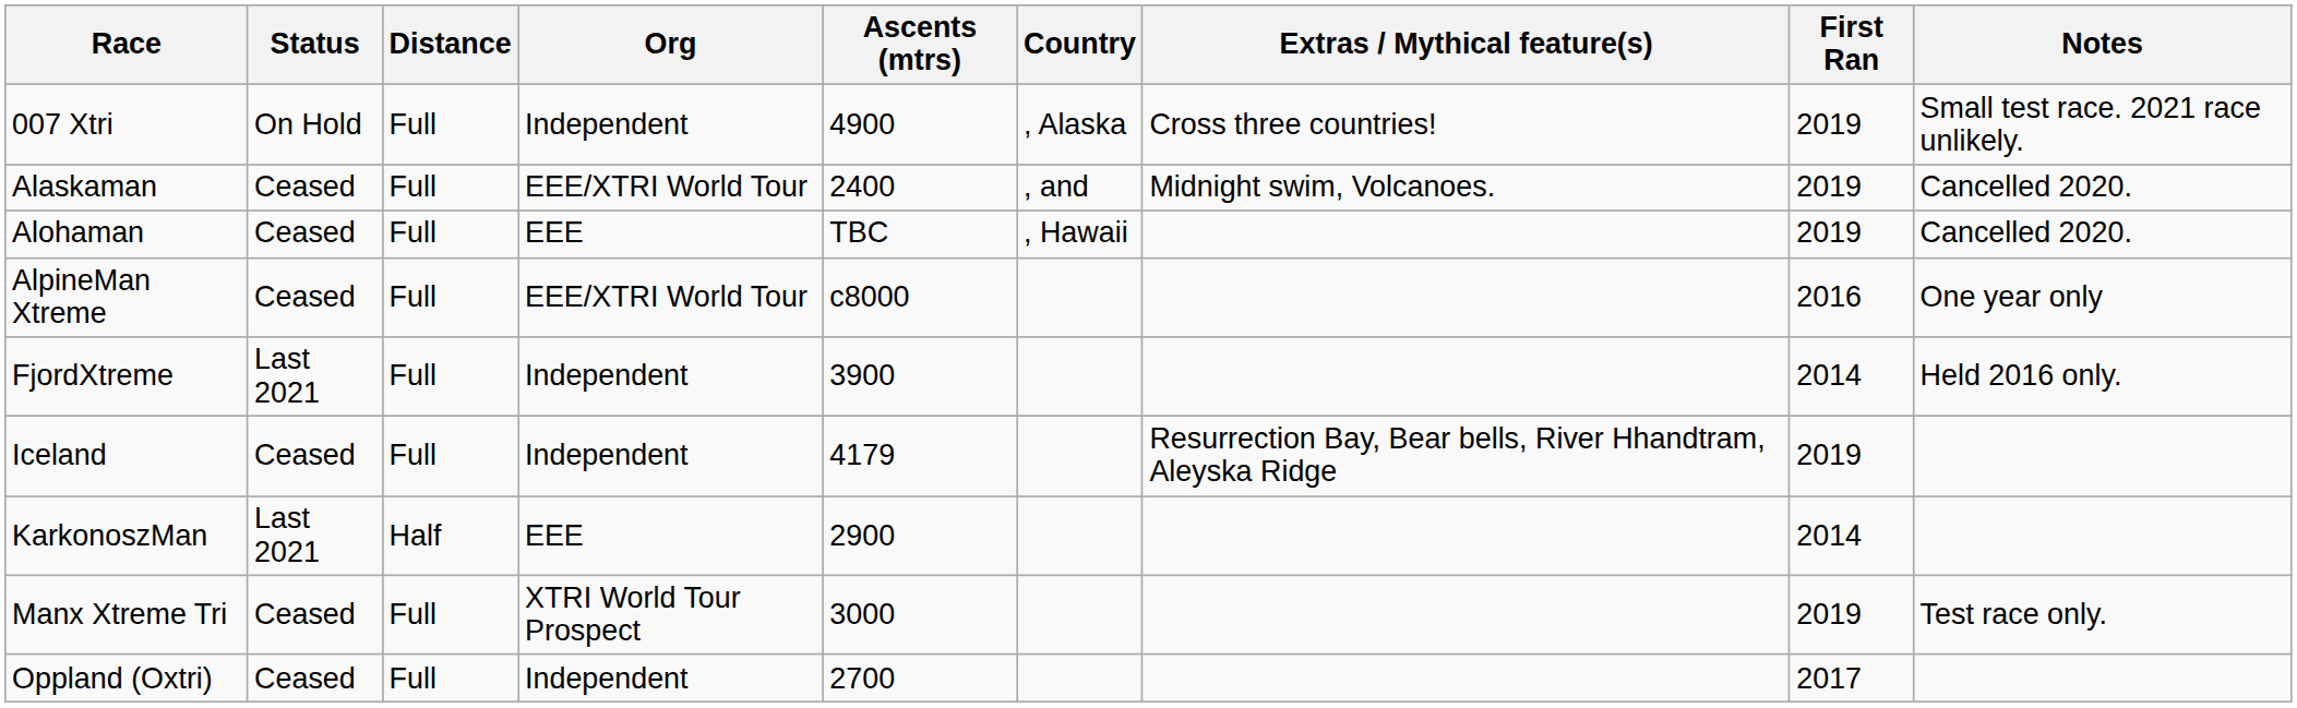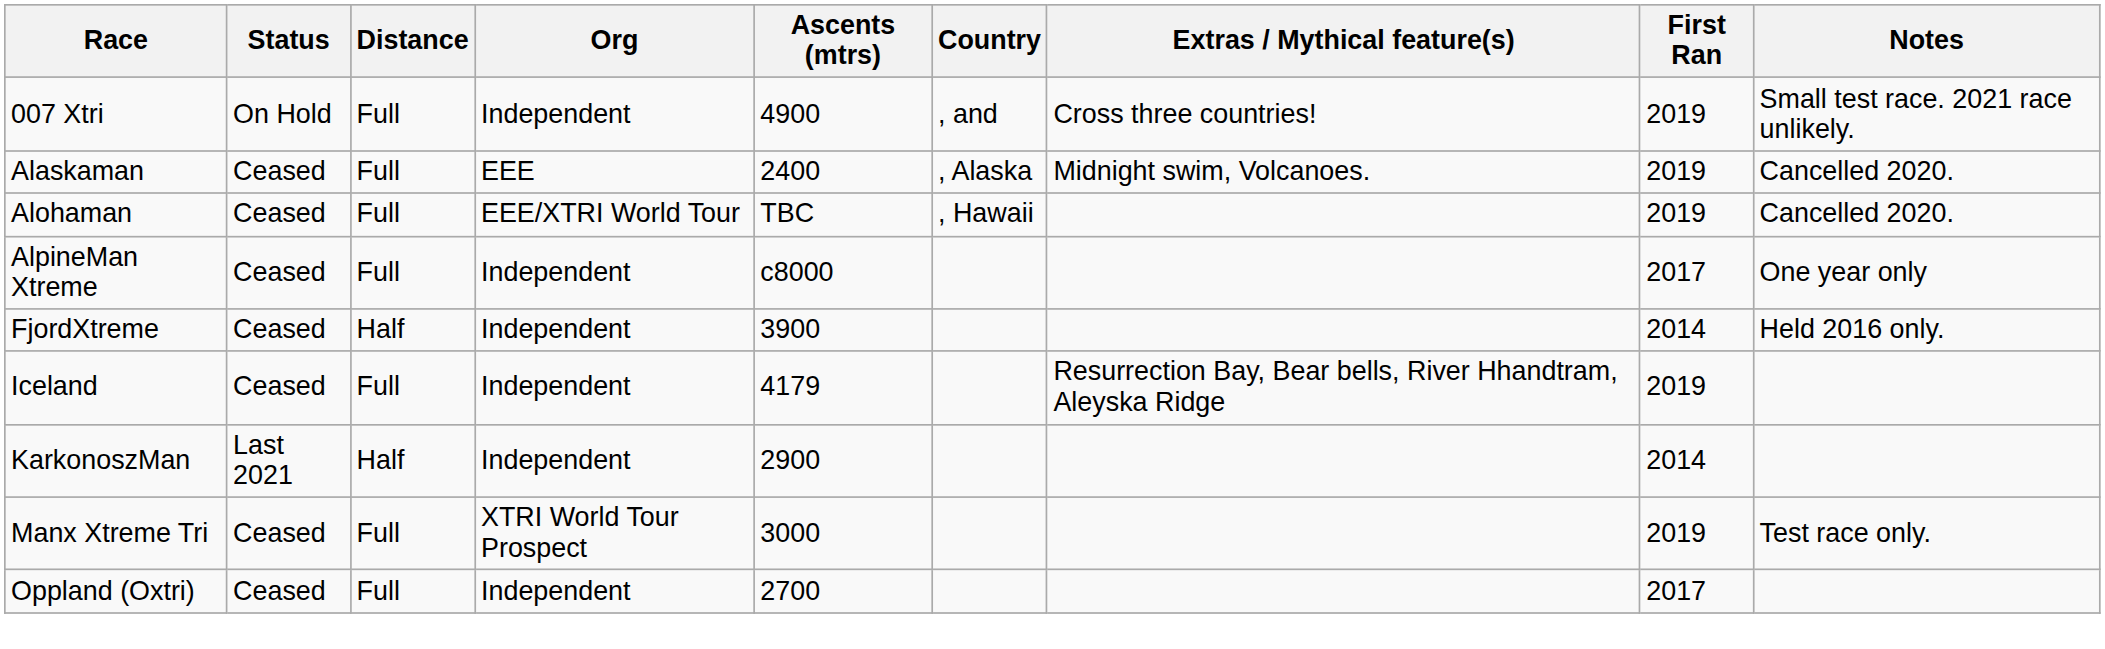007 Xtri | Country: , Alaska -> , and
Alaskaman | Org: EEE/XTRI World Tour -> EEE
Alaskaman | Country: , and -> , Alaska
Alohaman | Org: EEE -> EEE/XTRI World Tour
AlpineMan Xtreme | Org: EEE/XTRI World Tour -> Independent
AlpineMan Xtreme | First Ran: 2016 -> 2017
FjordXtreme | Status: Last 2021 -> Ceased
FjordXtreme | Distance: Full -> Half
KarkonoszMan | Org: EEE -> Independent
